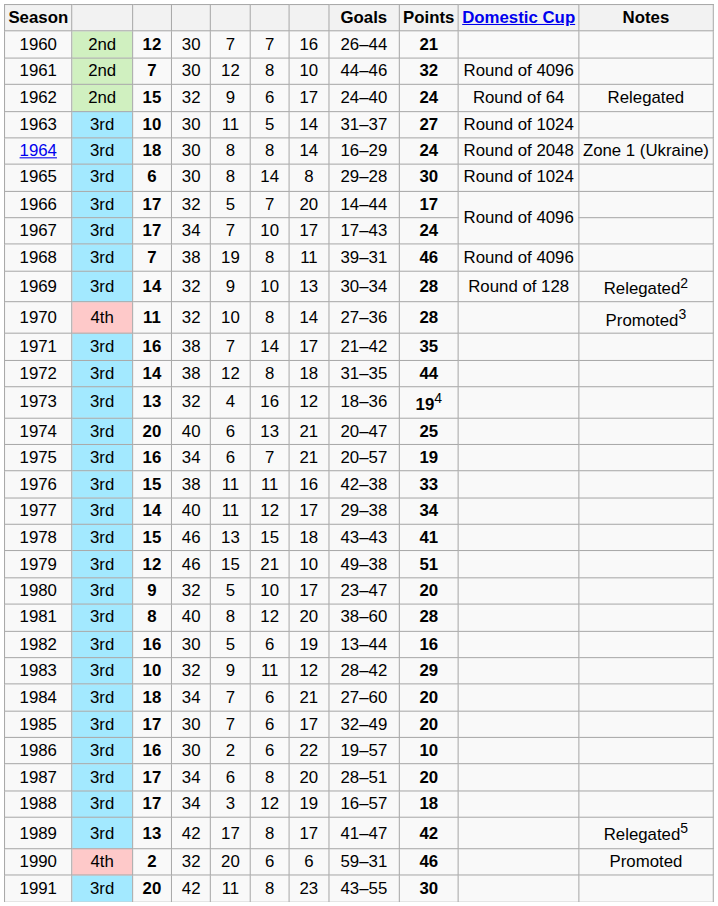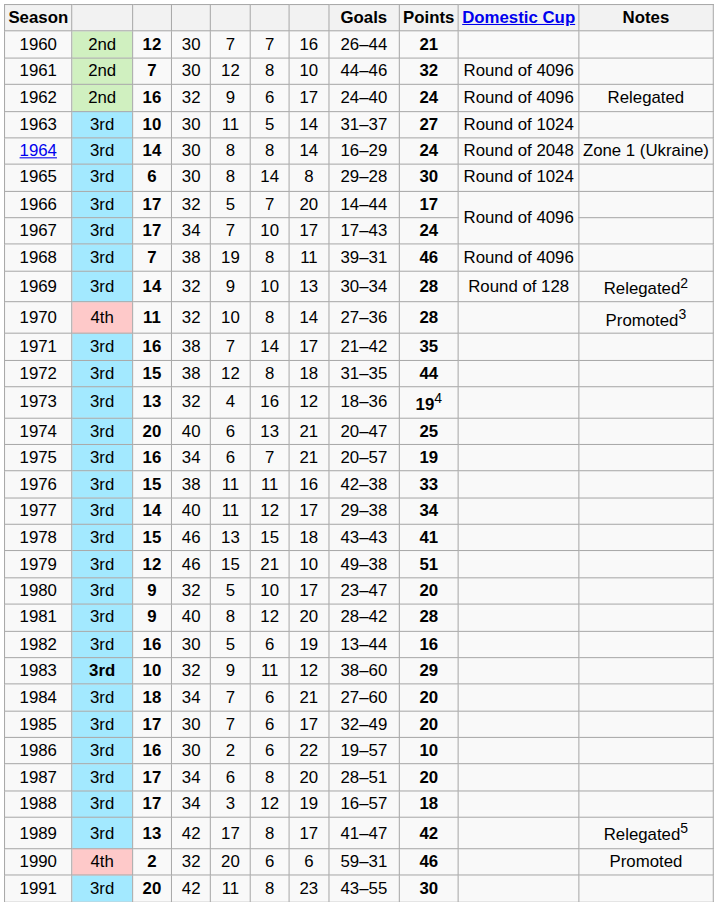1962 | column 3: 15 -> 16
1962 | Domestic Cup: Round of 64 -> Round of 4096
1964 | column 3: 18 -> 14
1972 | column 3: 14 -> 15
1981 | column 3: 8 -> 9
1981 | Goals: 38–60 -> 28–42
1983 | column 2: normal -> bold
1983 | Goals: 28–42 -> 38–60
